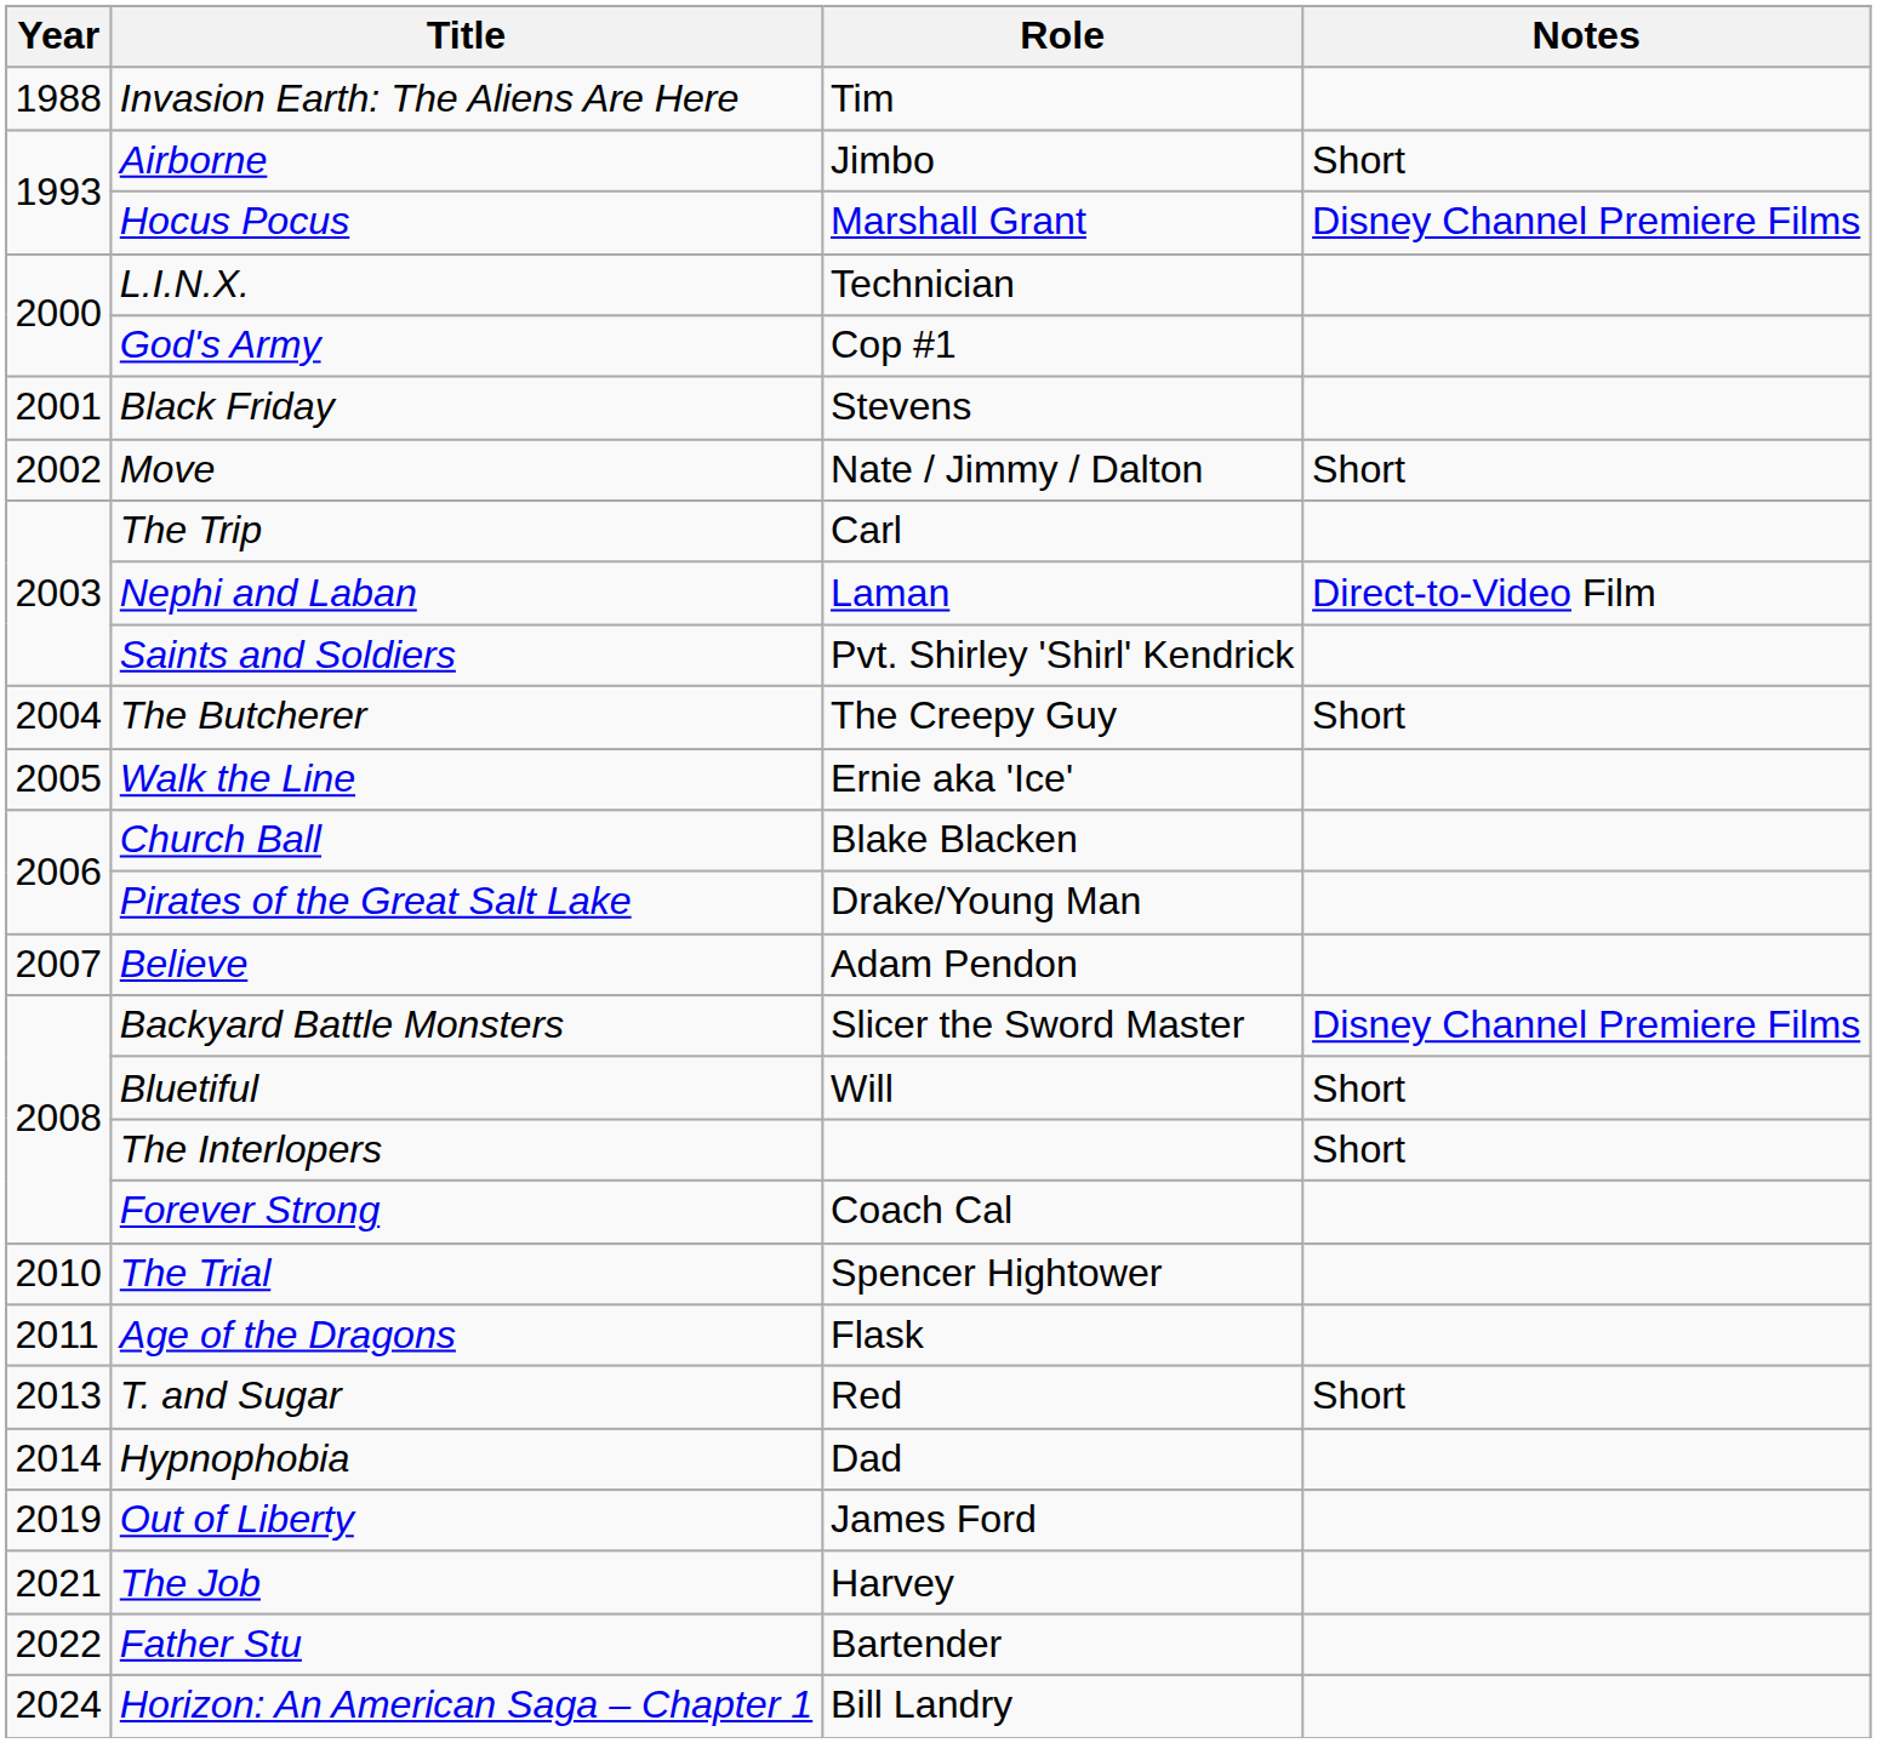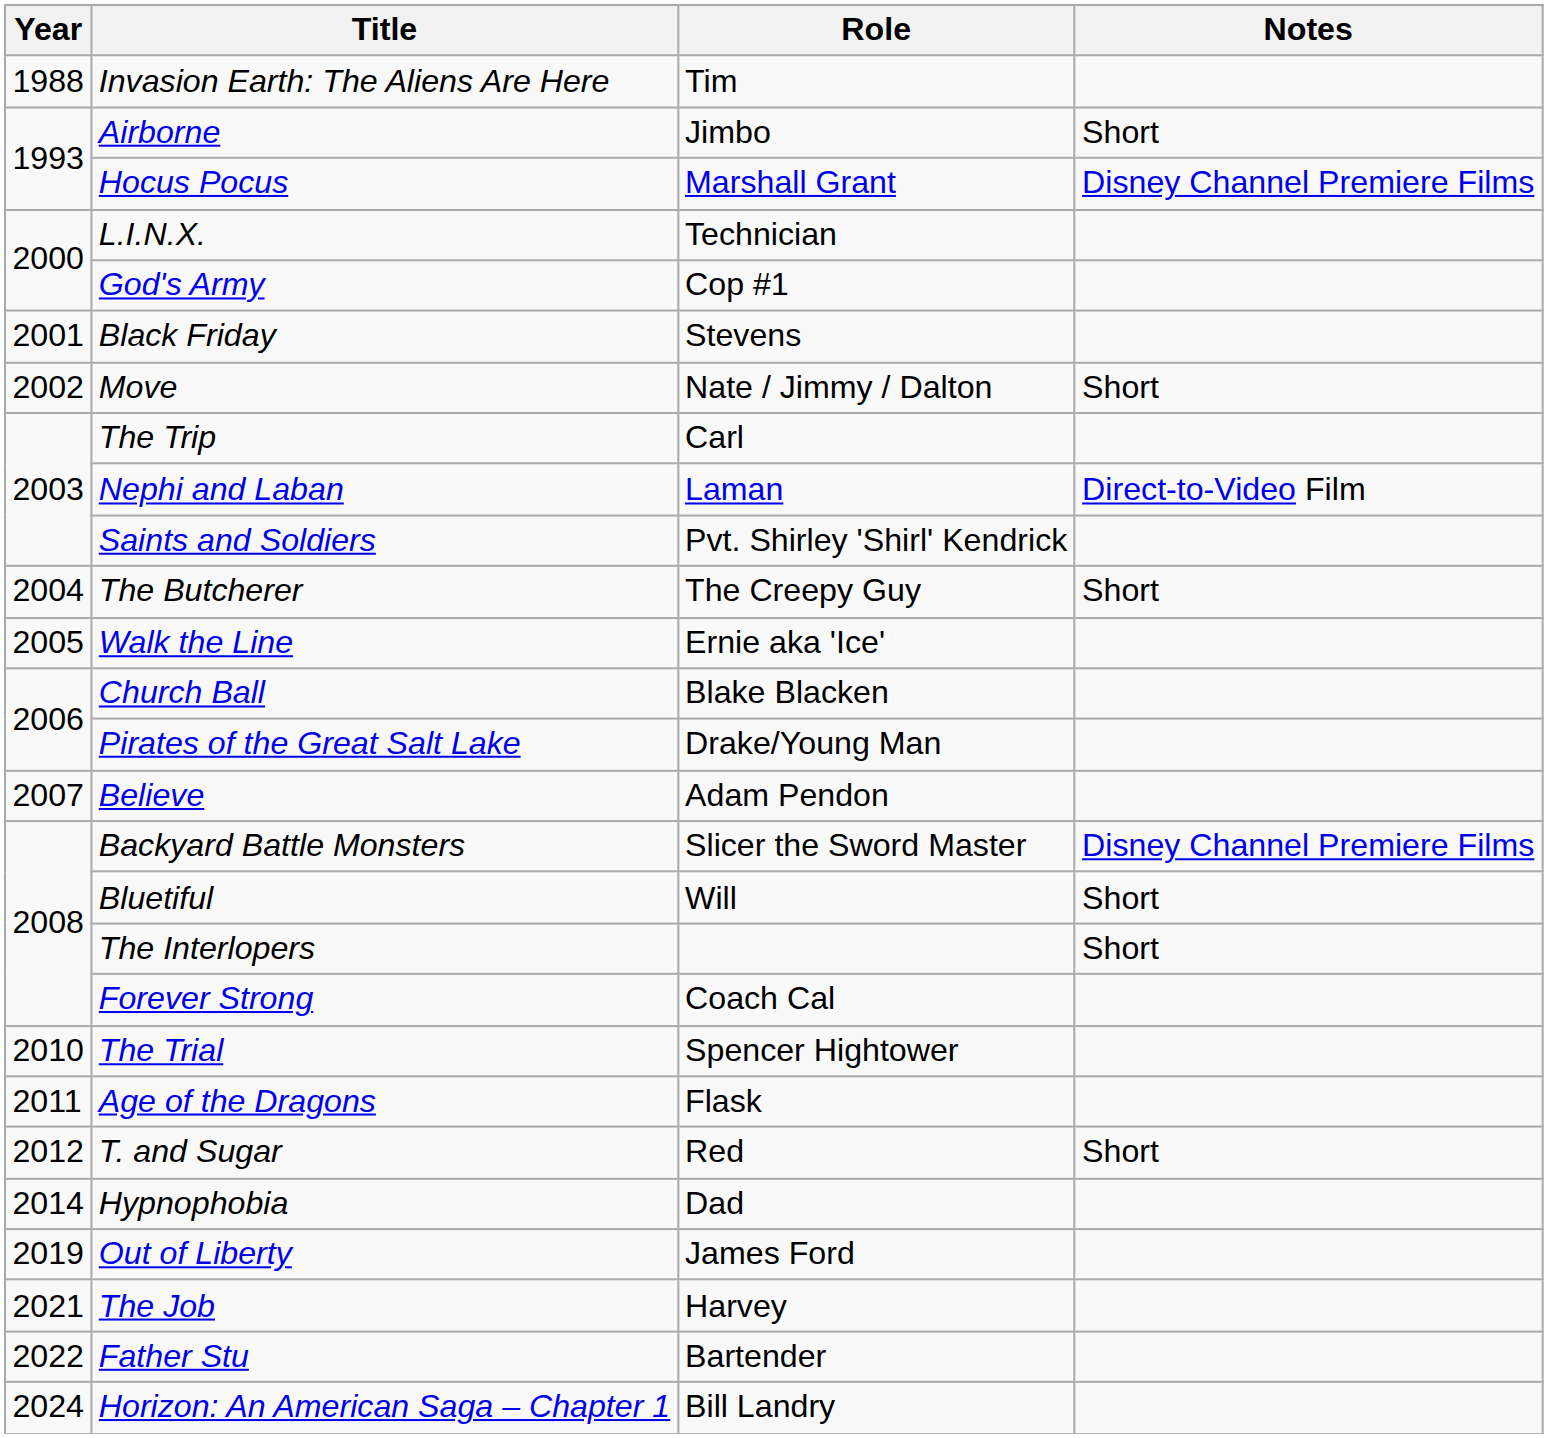T. and Sugar | Year: 2013 -> 2012
